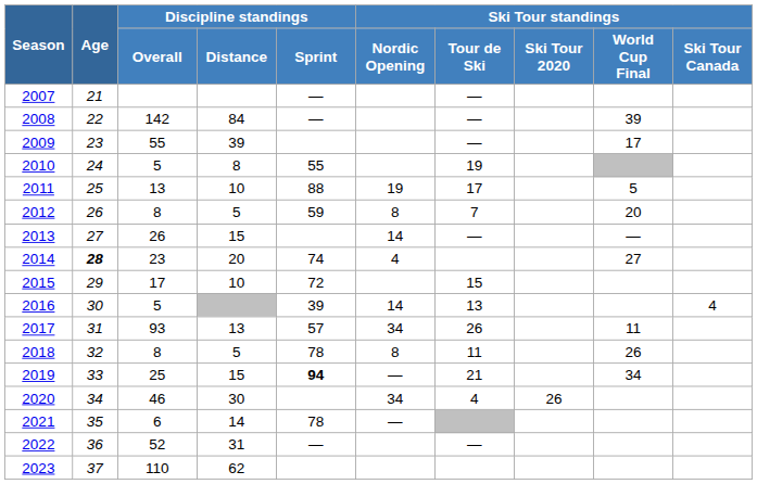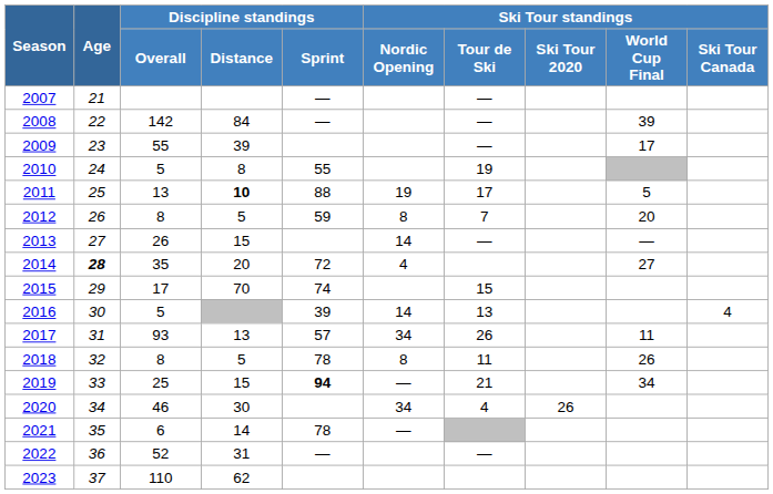2011 | Discipline standings / Distance: normal -> bold
2014 | Discipline standings / Overall: 23 -> 35
2014 | Discipline standings / Sprint: 74 -> 72
2015 | Discipline standings / Distance: 10 -> 70
2015 | Discipline standings / Sprint: 72 -> 74
